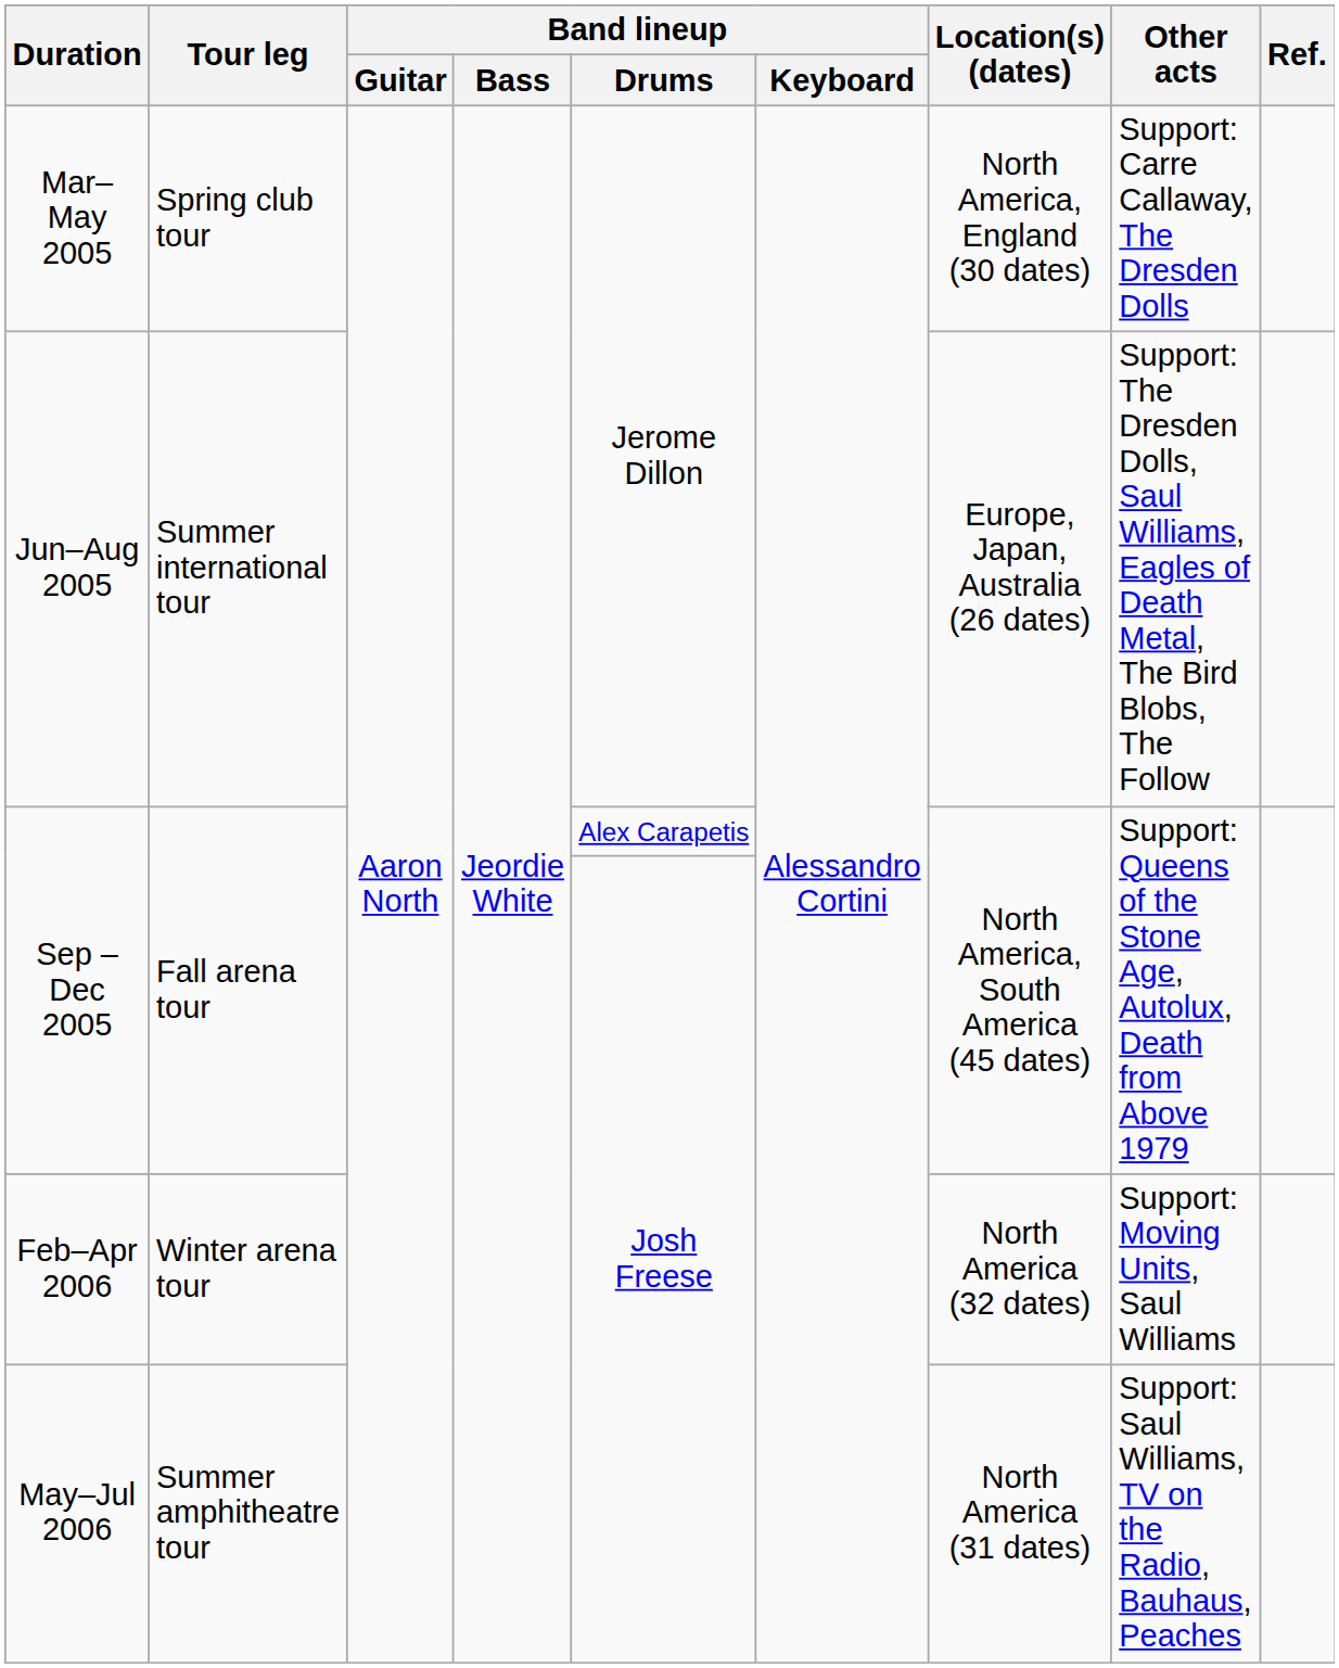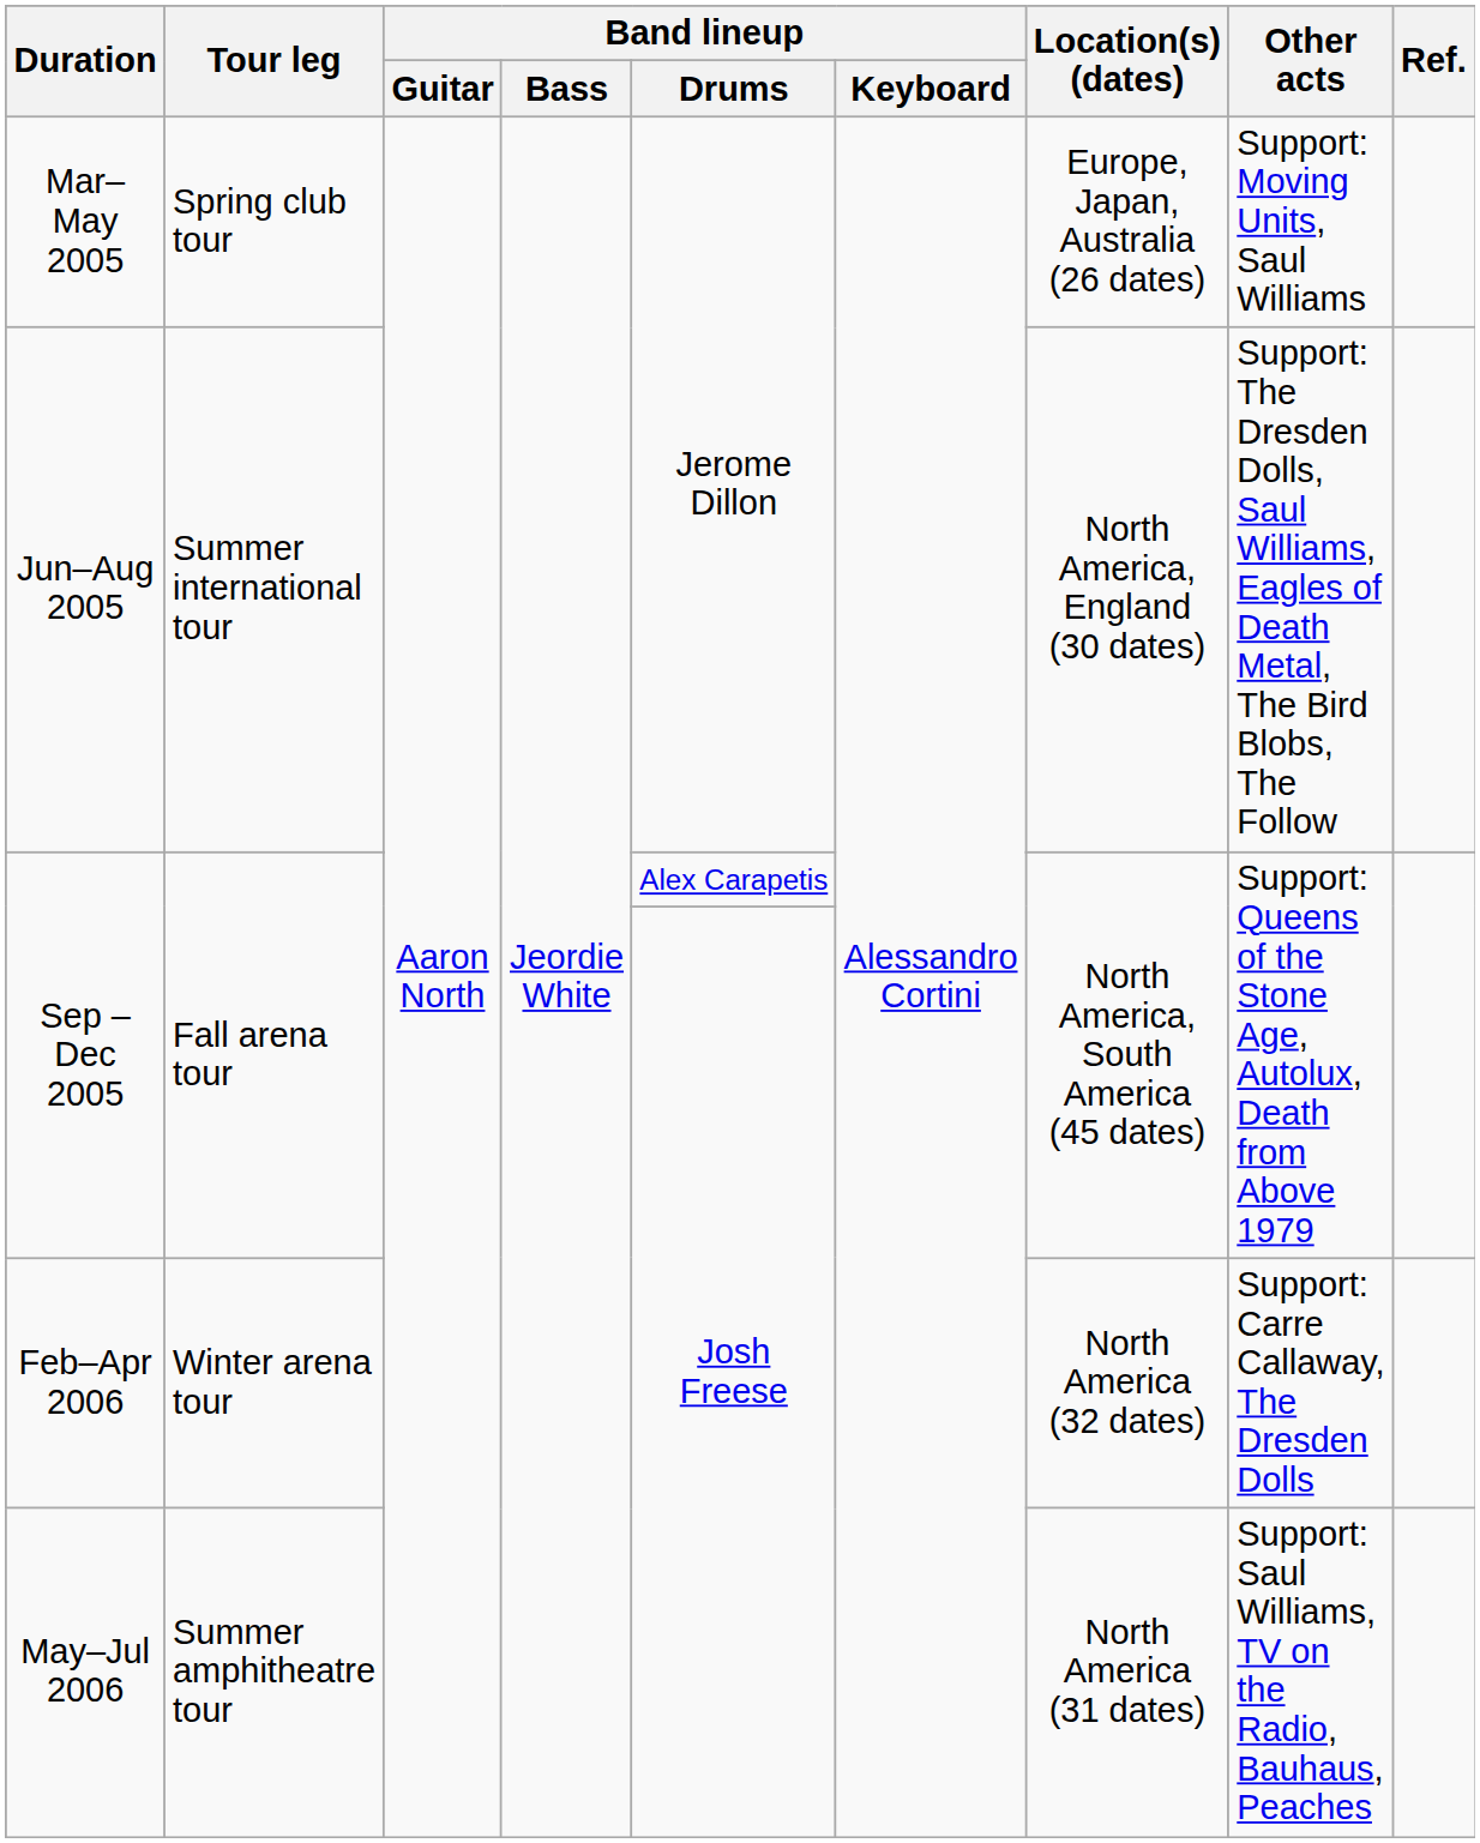Mar–May 2005 | Location(s) (dates): North America, England (30 dates) -> Europe, Japan, Australia (26 dates)
Mar–May 2005 | Other acts: Support: Carre Callaway, The Dresden Dolls -> Support: Moving Units, Saul Williams
Jun–Aug 2005 | Location(s) (dates): Europe, Japan, Australia (26 dates) -> North America, England (30 dates)
Feb–Apr 2006 | Other acts: Support: Moving Units, Saul Williams -> Support: Carre Callaway, The Dresden Dolls
